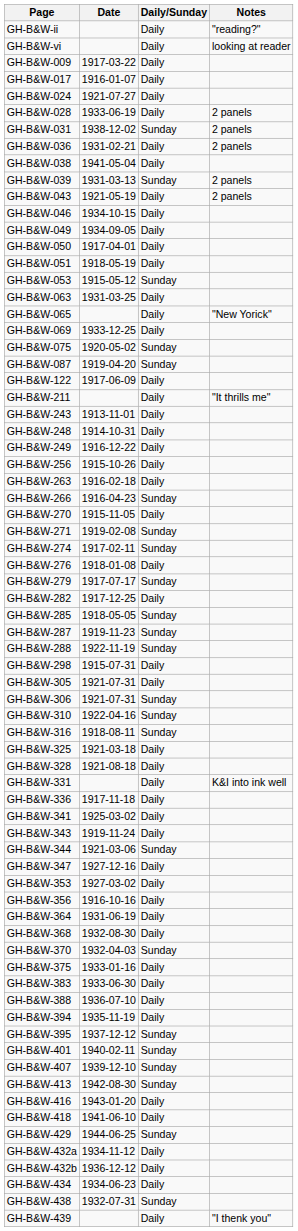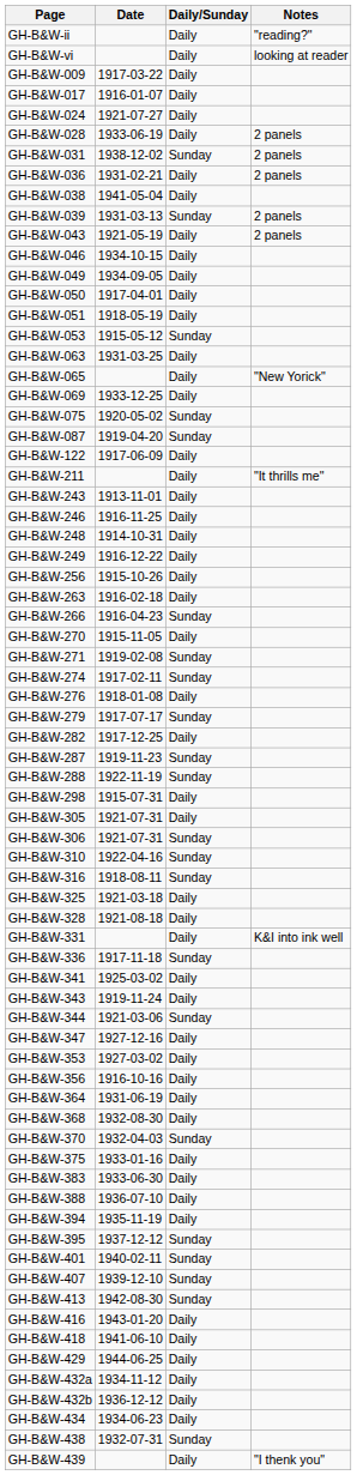+ row: GH-B&W-246 | 1916-11-25 | Daily
- row: GH-B&W-285 | 1918-05-05 | Sunday
GH-B&W-336 | Daily/Sunday: Daily -> Sunday
GH-B&W-429 | Daily/Sunday: Sunday -> Daily
